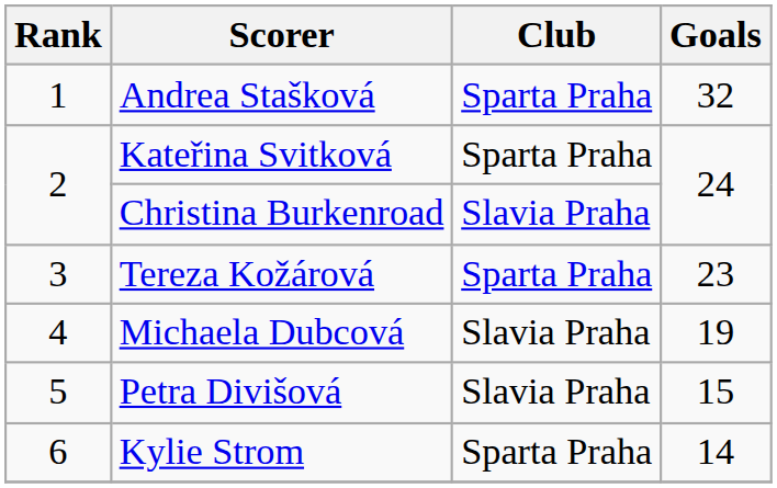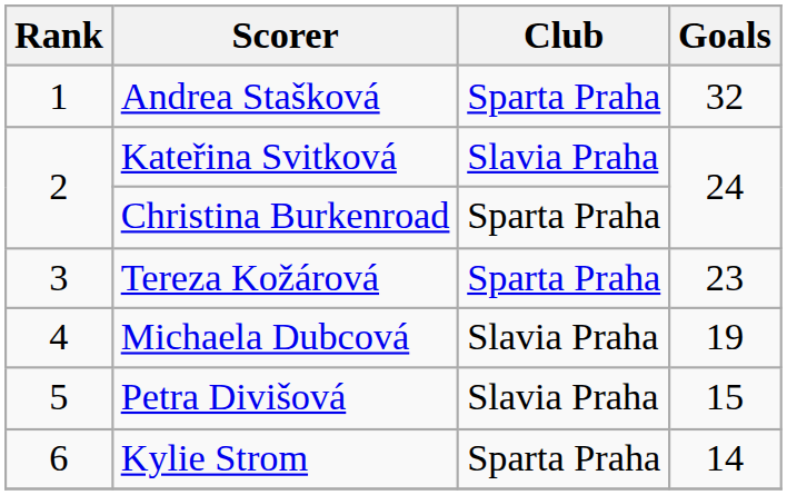Kateřina Svitková | Club: Sparta Praha -> Slavia Praha
Christina Burkenroad | Club: Slavia Praha -> Sparta Praha
